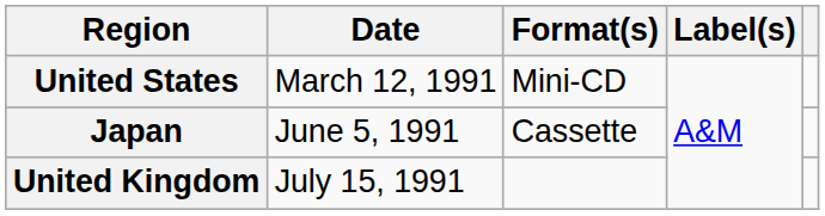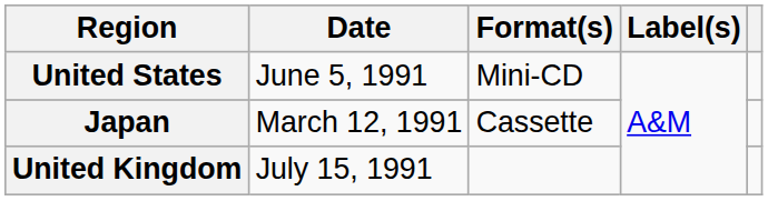United States | Date: March 12, 1991 -> June 5, 1991
Japan | Date: June 5, 1991 -> March 12, 1991
